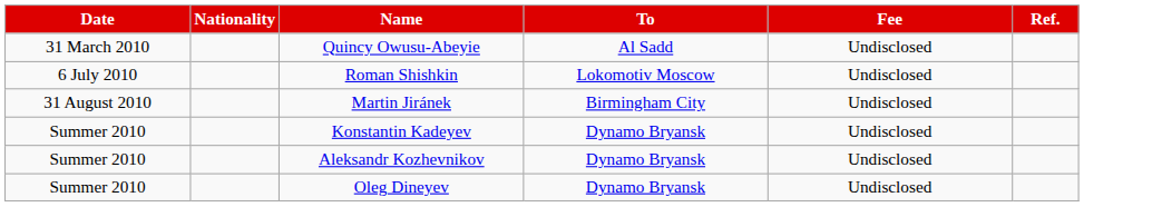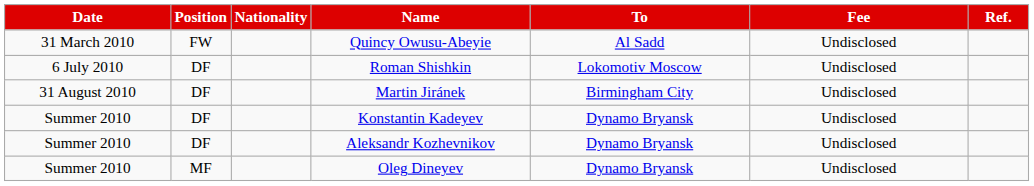+ column: Position | FW | DF | DF | DF | DF | MF
